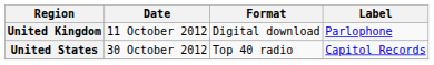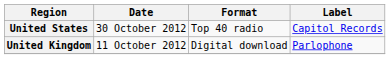rows swapped: United Kingdom <-> United States
